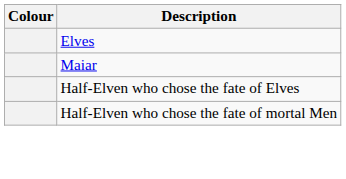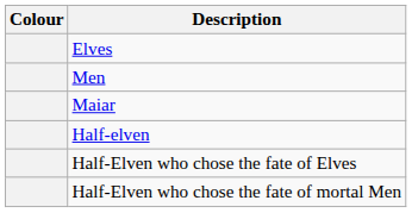+ row: Men
+ row: Half-elven
